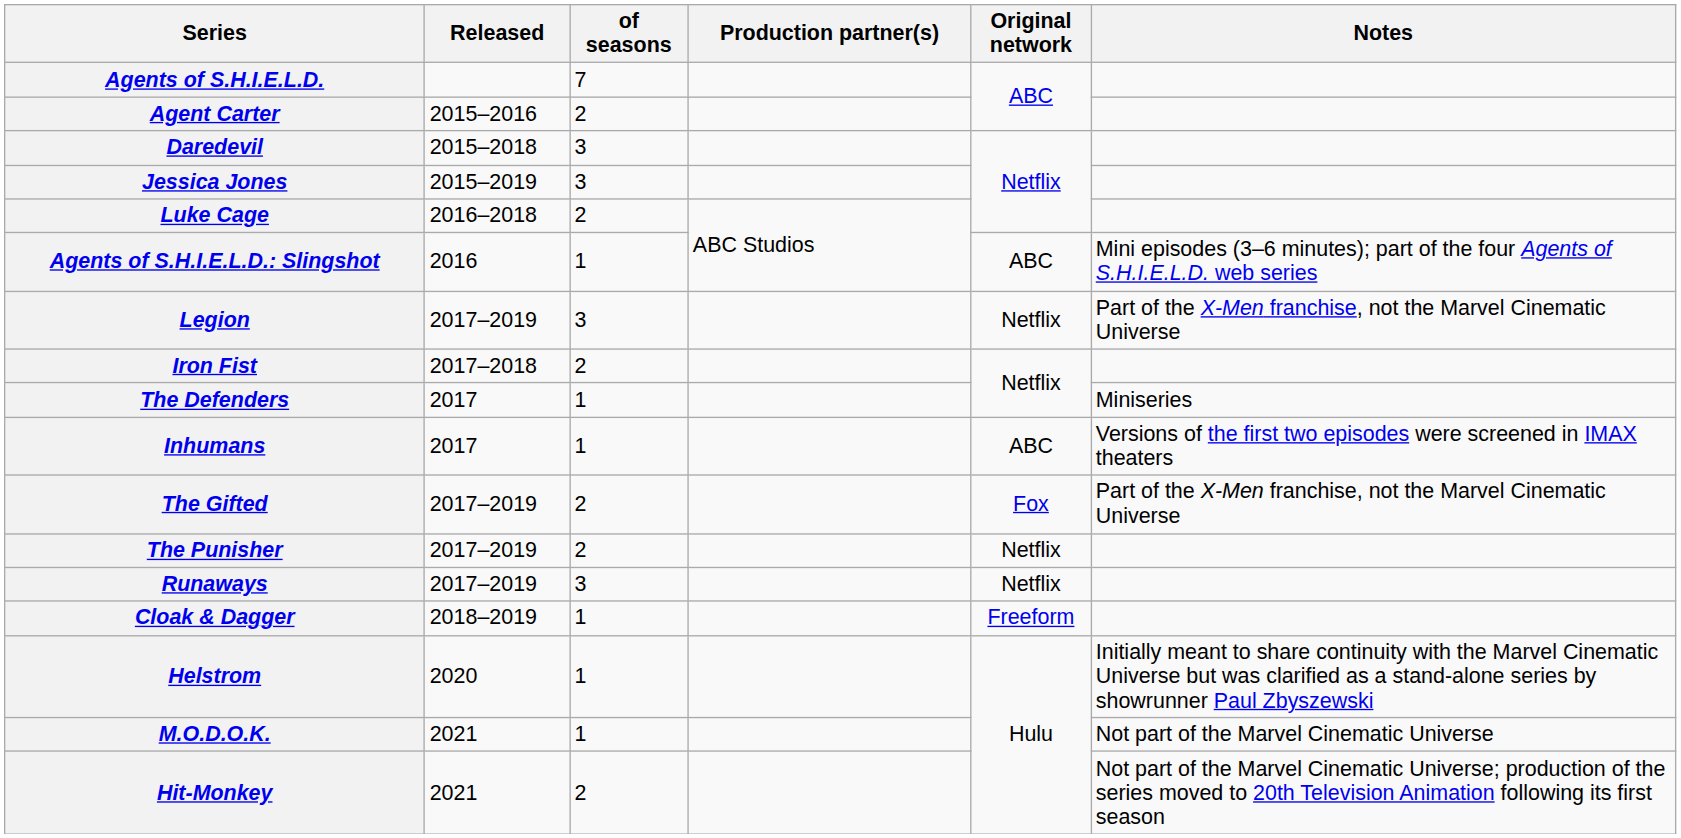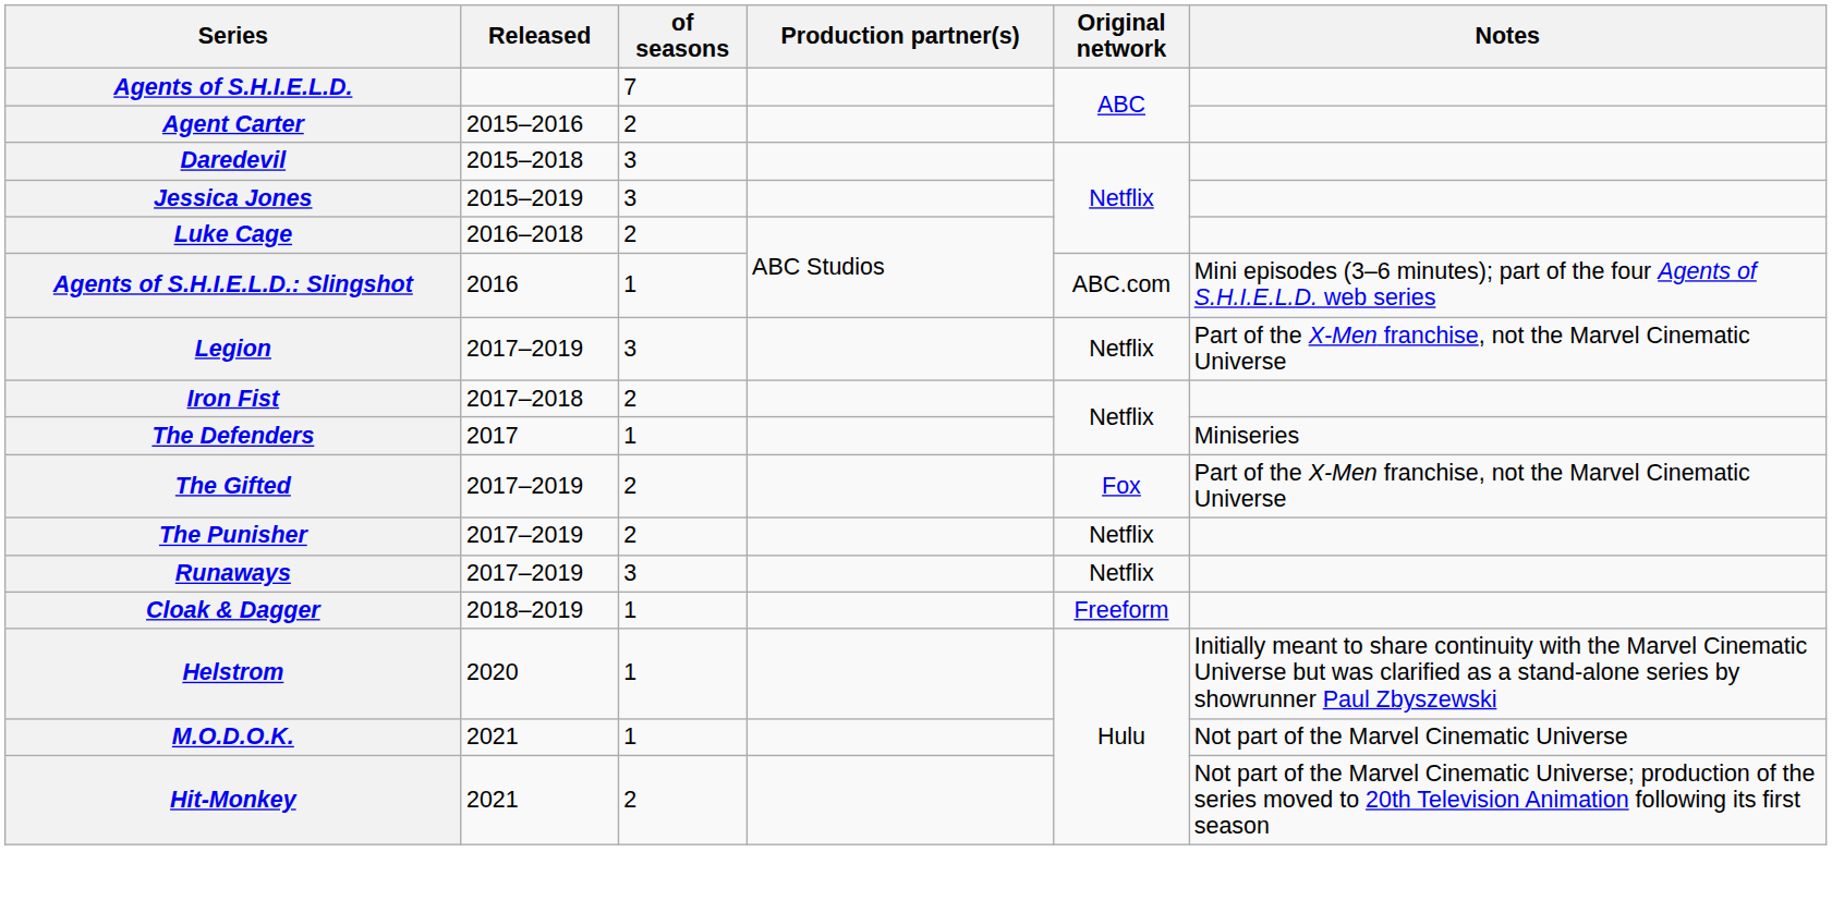Agents of S.H.I.E.L.D.: Slingshot | Original network: ABC -> ABC.com
- row: Inhumans | 2017 | 1 | ABC | Versions of the first two episodes were screened in IMAX theaters
